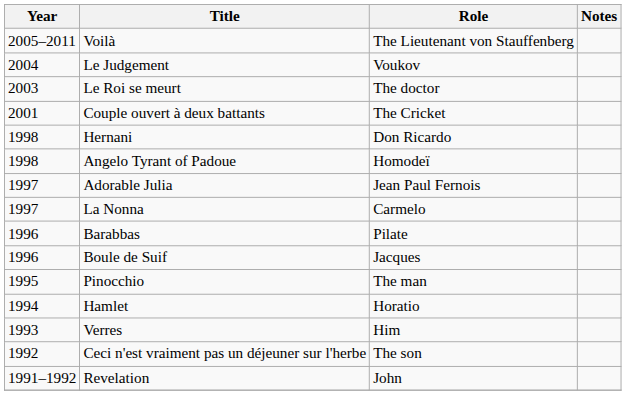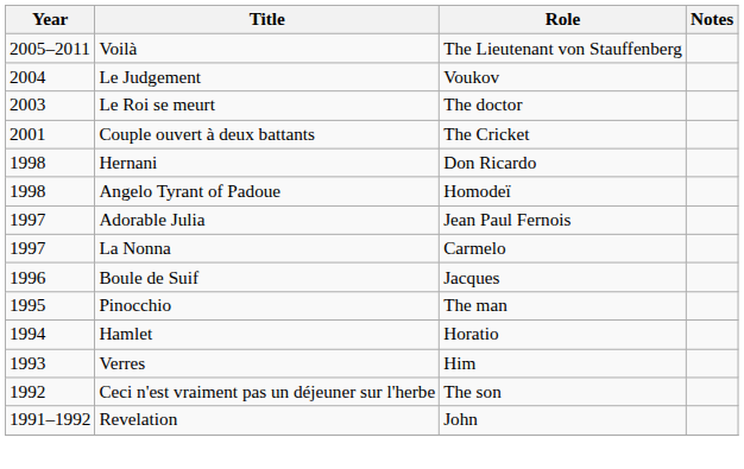- row: 1996 | Barabbas | Pilate
